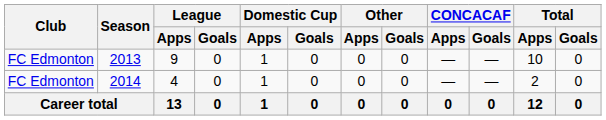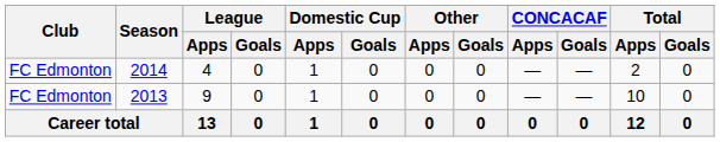rows swapped: 2013 <-> 2014
